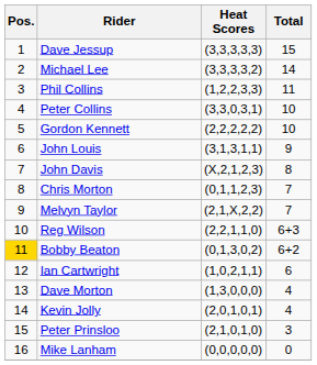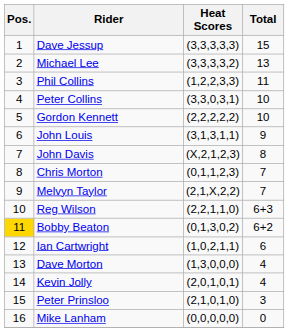Michael Lee | Total: 14 -> 13
